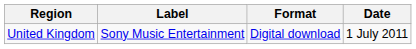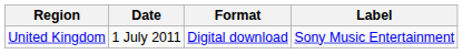columns swapped: Date <-> Label
